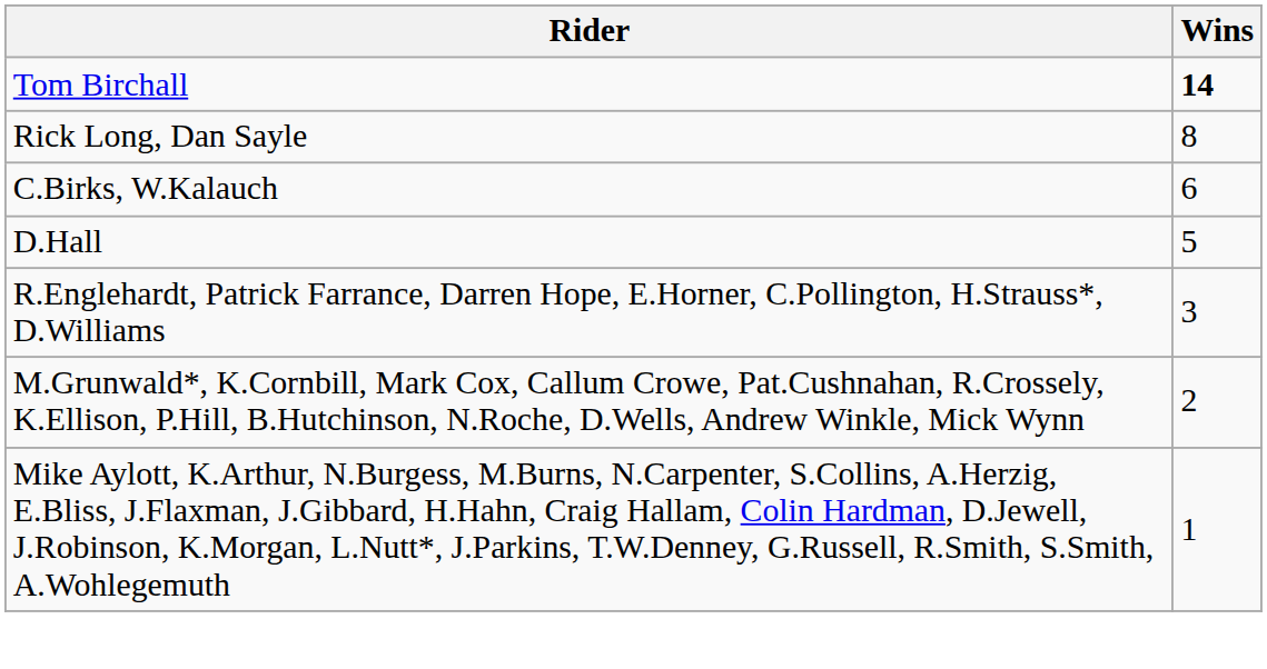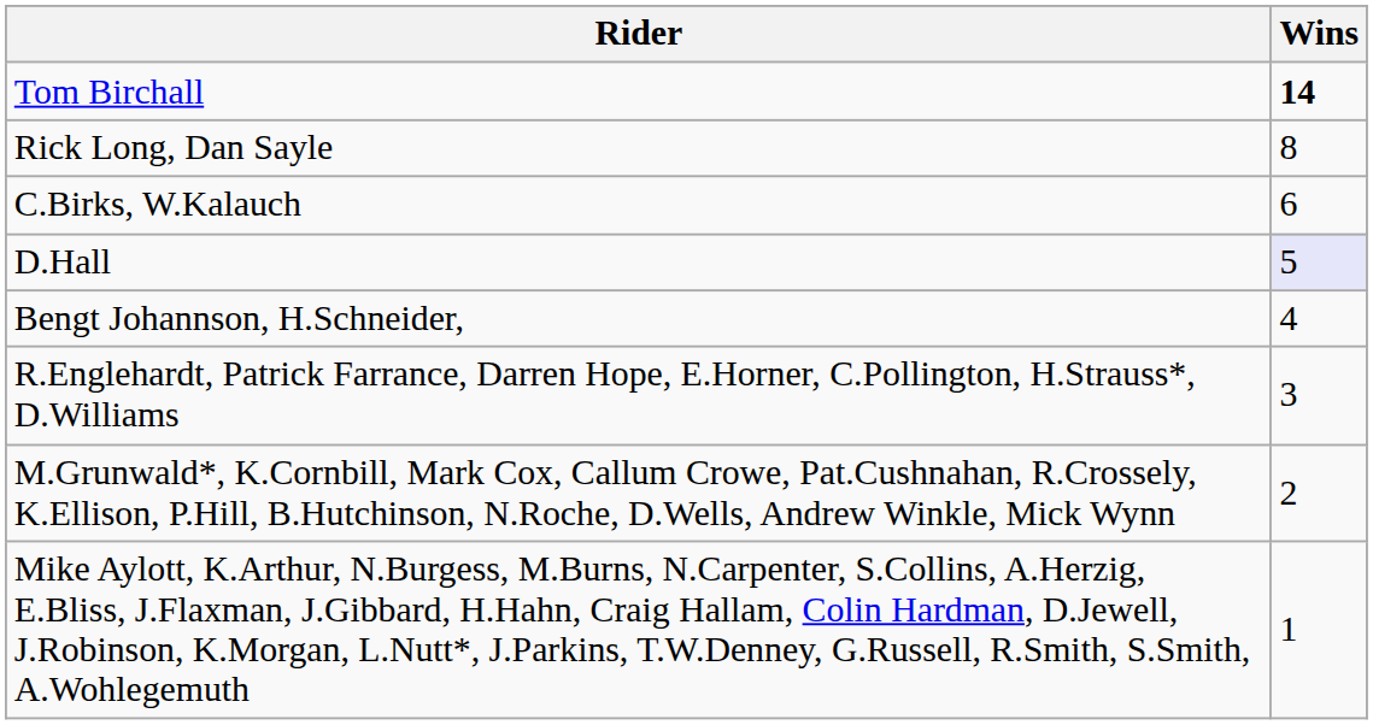D.Hall | Wins: no background -> lavender background
+ row: Bengt Johannson, H.Schneider, | 4
